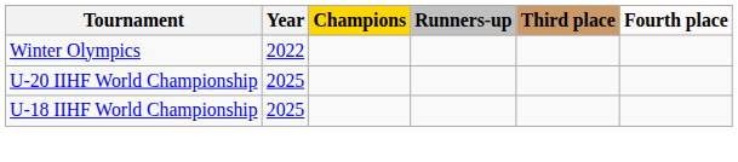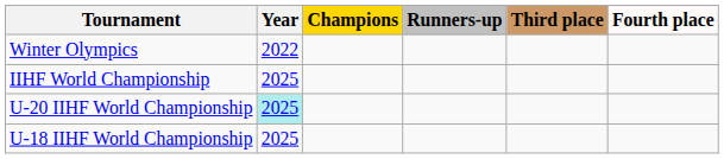+ row: IIHF World Championship | 2025
U-20 IIHF World Championship | Year: no background -> paleturquoise background
